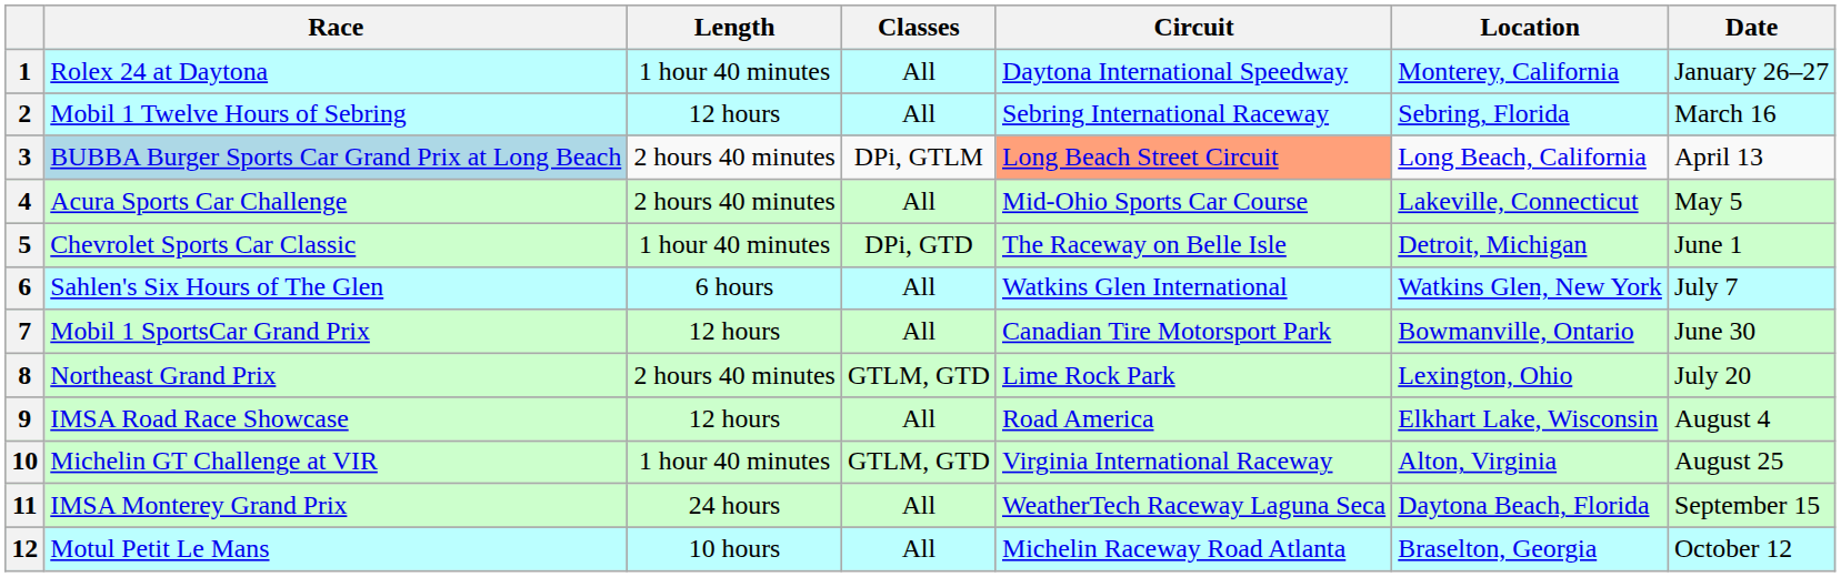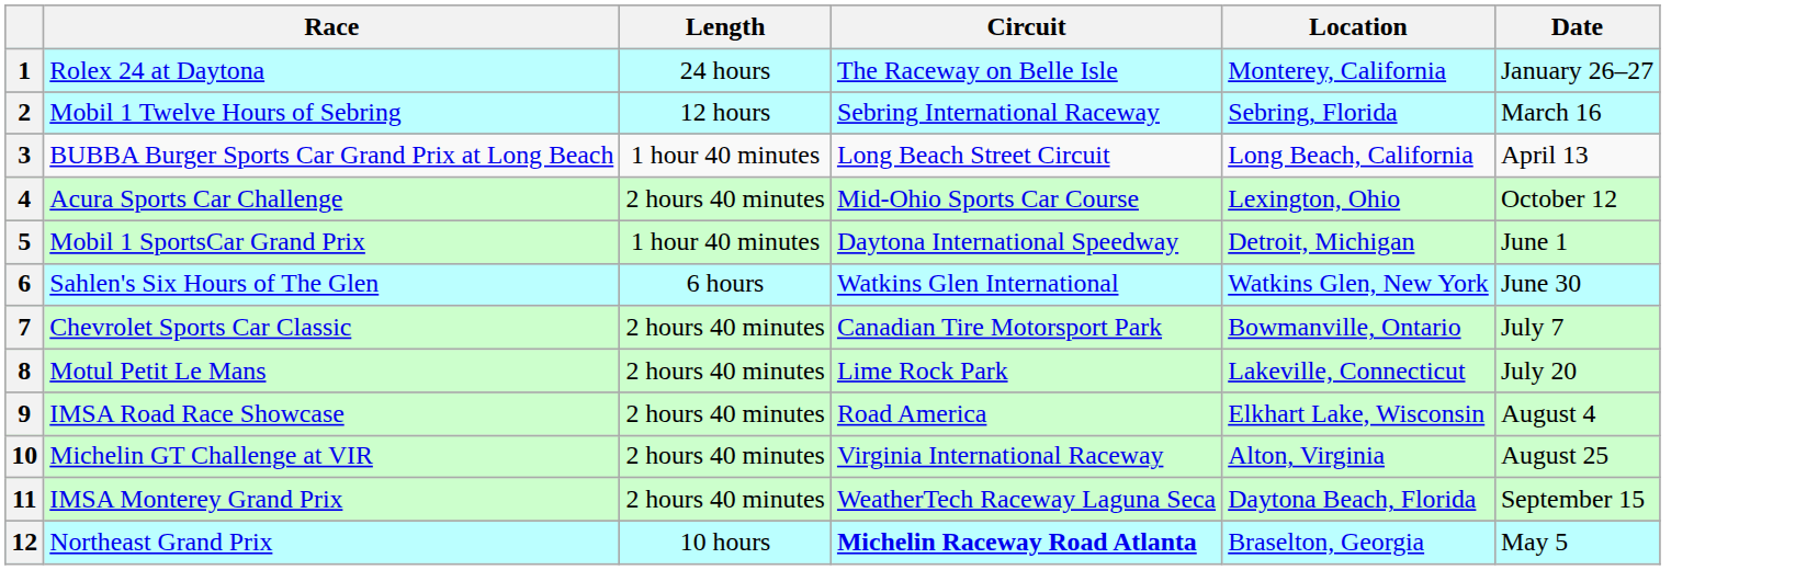- column: Classes | All | All | DPi, GTLM | All | DPi, GTD | All | All | GTLM, GTD | All | GTLM, GTD | All | All
1 | Length: 1 hour 40 minutes -> 24 hours
1 | Circuit: Daytona International Speedway -> The Raceway on Belle Isle
3 | Race: lightblue background -> no background
3 | Length: 2 hours 40 minutes -> 1 hour 40 minutes
3 | Circuit: lightsalmon background -> no background
4 | Location: Lakeville, Connecticut -> Lexington, Ohio
4 | Date: May 5 -> October 12
5 | Race: Chevrolet Sports Car Classic -> Mobil 1 SportsCar Grand Prix
5 | Circuit: The Raceway on Belle Isle -> Daytona International Speedway
6 | Date: July 7 -> June 30
7 | Race: Mobil 1 SportsCar Grand Prix -> Chevrolet Sports Car Classic
7 | Length: 12 hours -> 2 hours 40 minutes
7 | Date: June 30 -> July 7
8 | Race: Northeast Grand Prix -> Motul Petit Le Mans
8 | Location: Lexington, Ohio -> Lakeville, Connecticut
9 | Length: 12 hours -> 2 hours 40 minutes
10 | Length: 1 hour 40 minutes -> 2 hours 40 minutes
11 | Length: 24 hours -> 2 hours 40 minutes
12 | Race: Motul Petit Le Mans -> Northeast Grand Prix
12 | Circuit: normal -> bold
12 | Date: October 12 -> May 5
